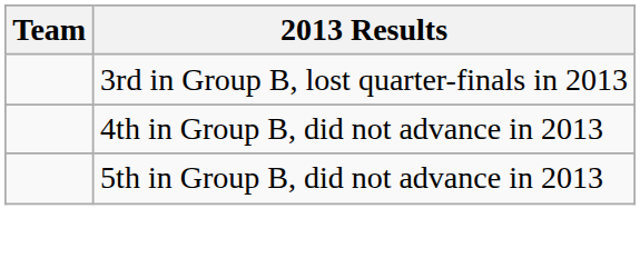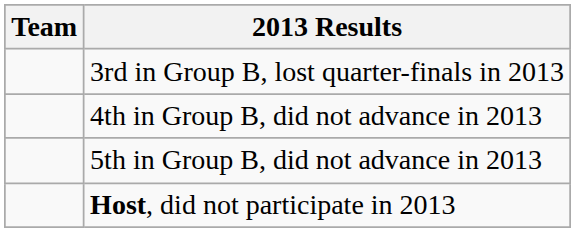+ row: Host, did not participate in 2013
